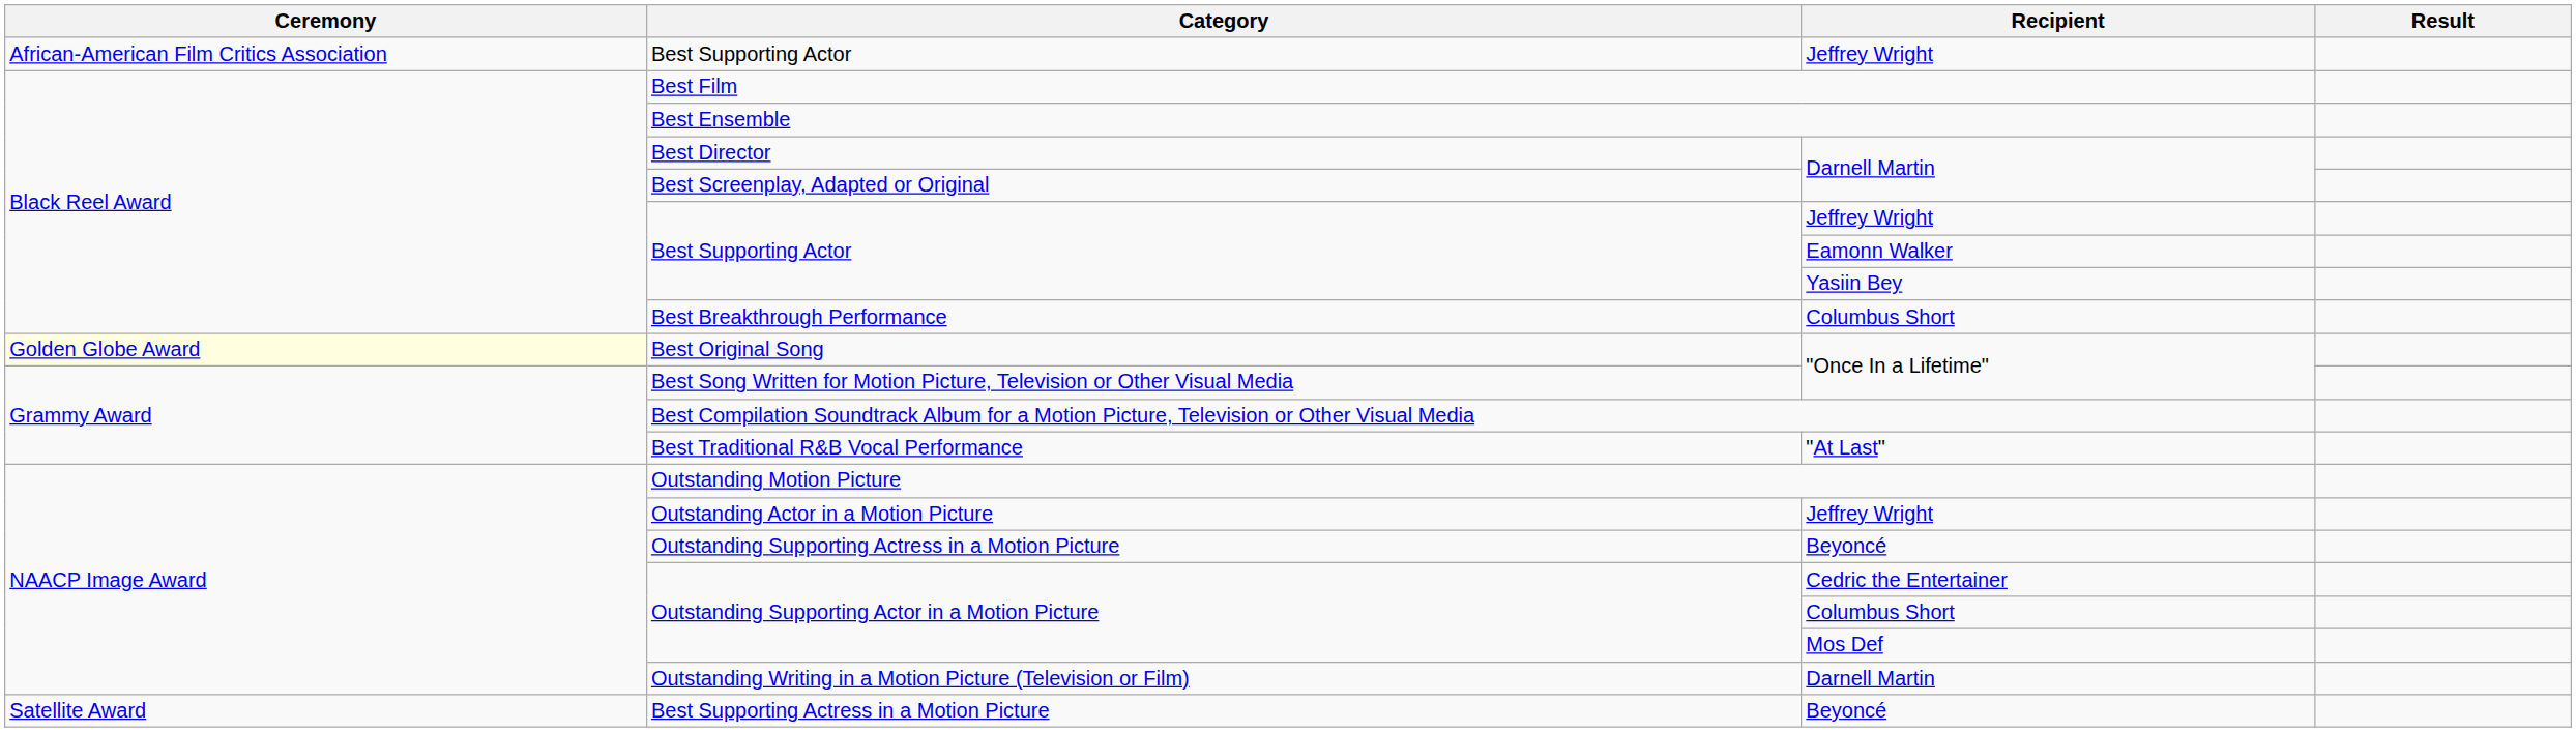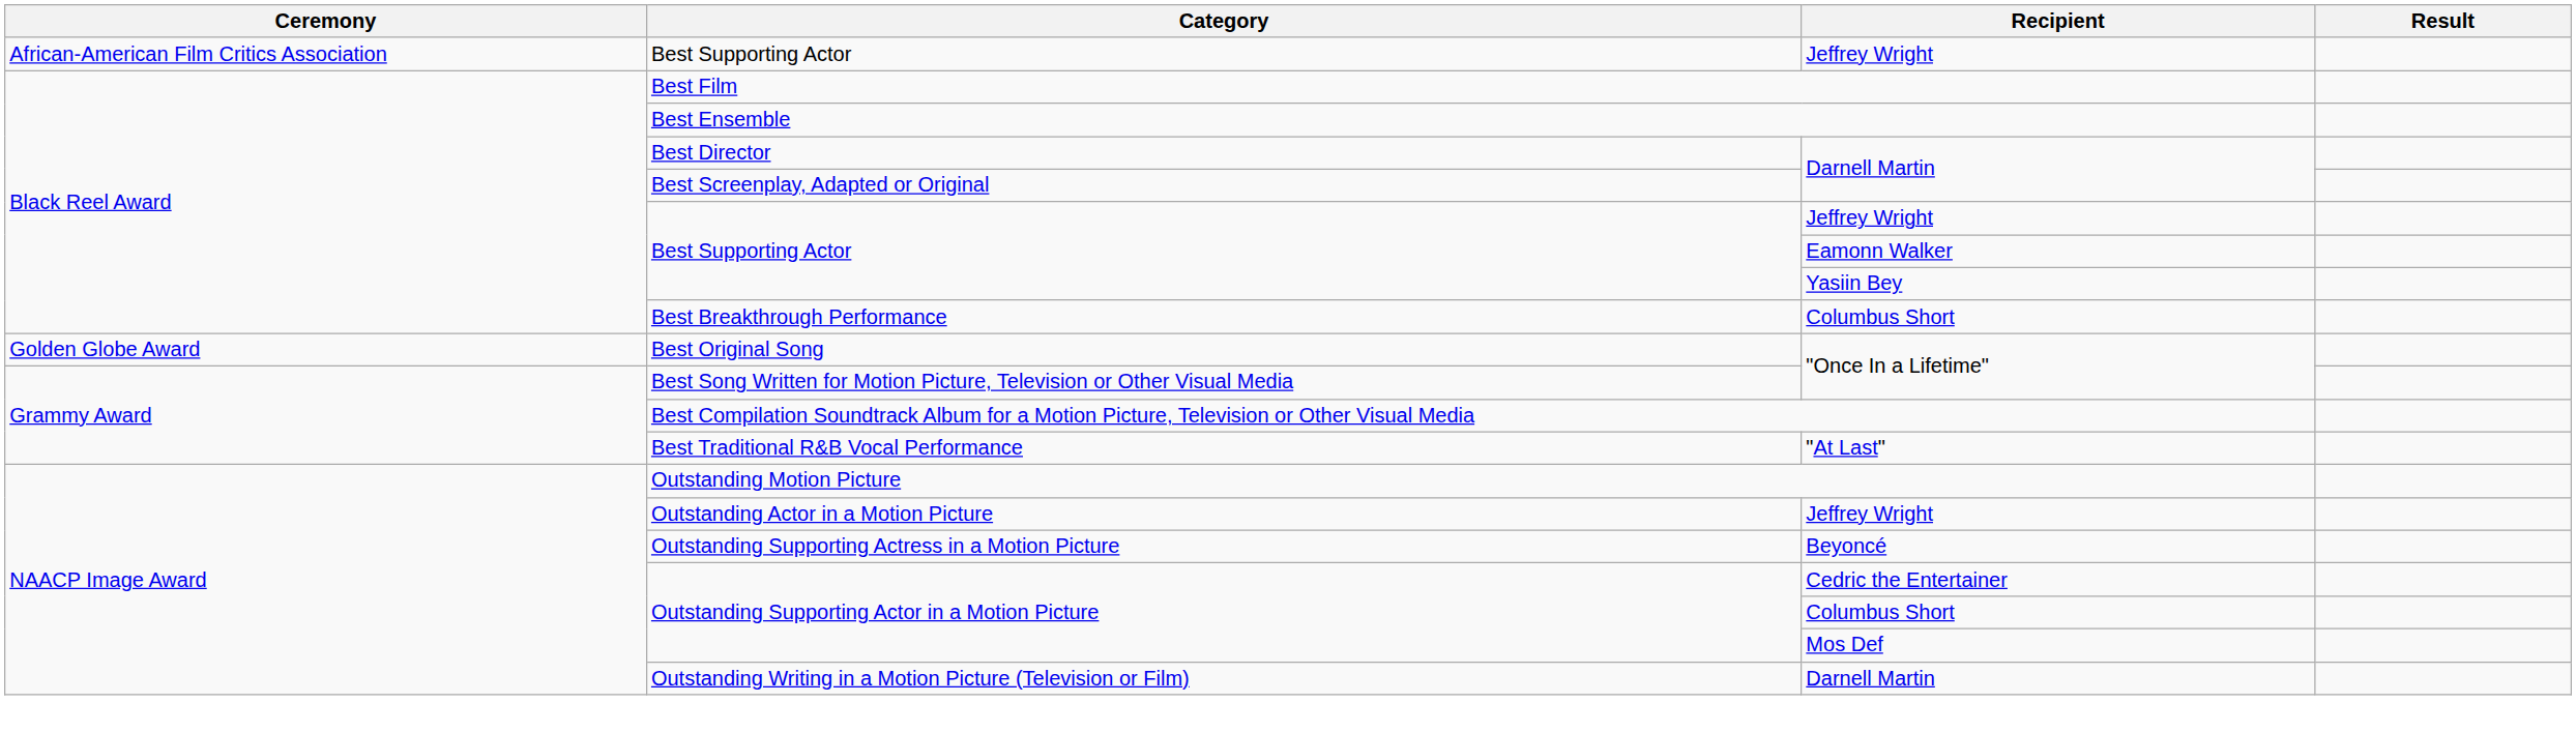Best Original Song | Ceremony: lightyellow background -> no background
- row: Satellite Award | Best Supporting Actress in a Motion Picture | Beyoncé
